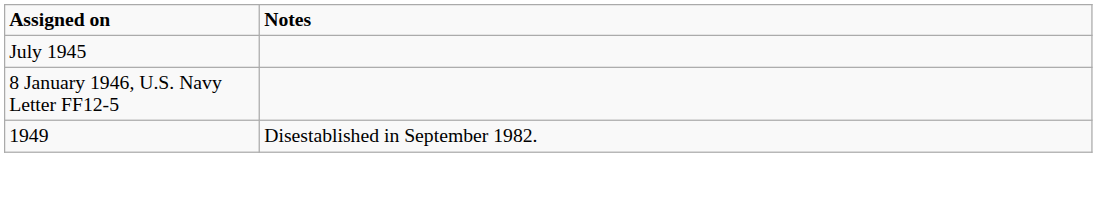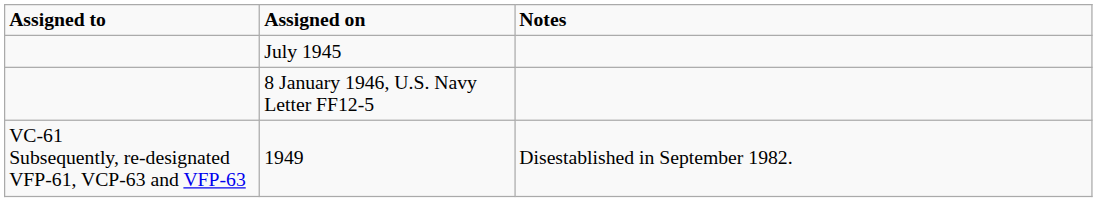+ column: Assigned to | VC-61 Subsequently, re-designated VFP-61, VCP-63 and VFP-63
